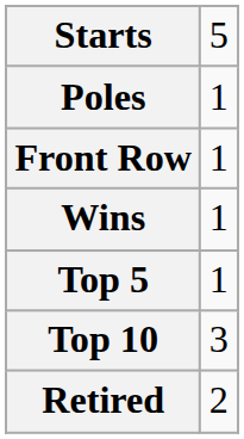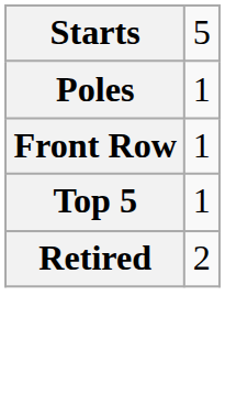- row: Wins | 1
- row: Top 10 | 3
